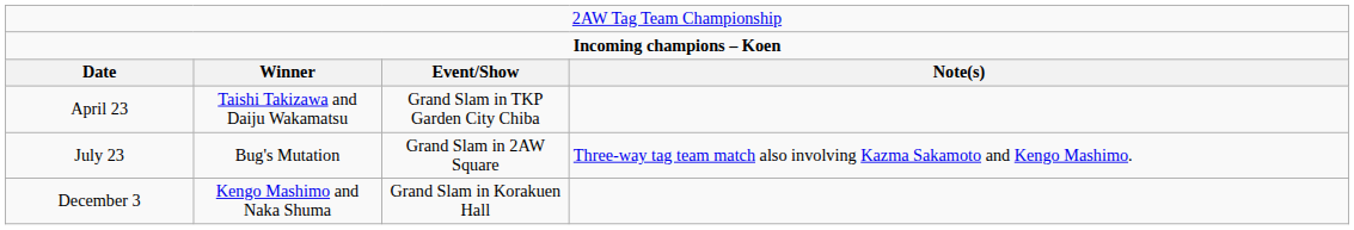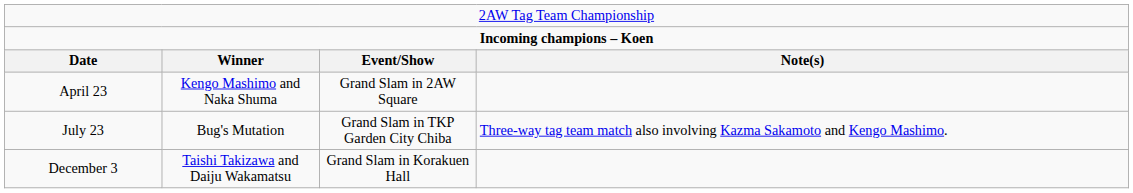April 23 | column 2: Taishi Takizawa and Daiju Wakamatsu -> Kengo Mashimo and Naka Shuma
April 23 | column 3: Grand Slam in TKP Garden City Chiba -> Grand Slam in 2AW Square
July 23 | column 3: Grand Slam in 2AW Square -> Grand Slam in TKP Garden City Chiba
December 3 | column 2: Kengo Mashimo and Naka Shuma -> Taishi Takizawa and Daiju Wakamatsu
